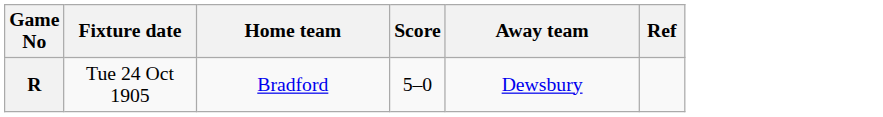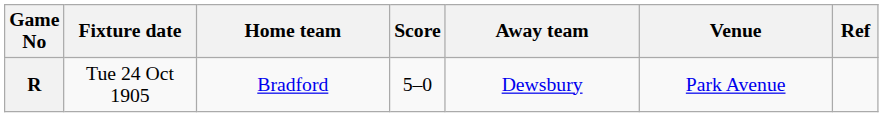+ column: Venue | Park Avenue
